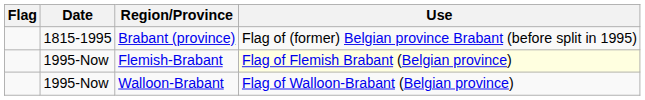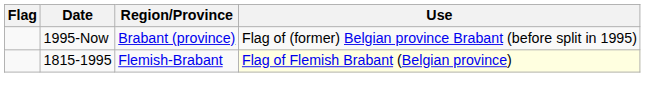Brabant (province) | Date: 1815-1995 -> 1995-Now
Flemish-Brabant | Date: 1995-Now -> 1815-1995
- row: 1995-Now | Walloon-Brabant | Flag of Walloon-Brabant (Belgian province)
